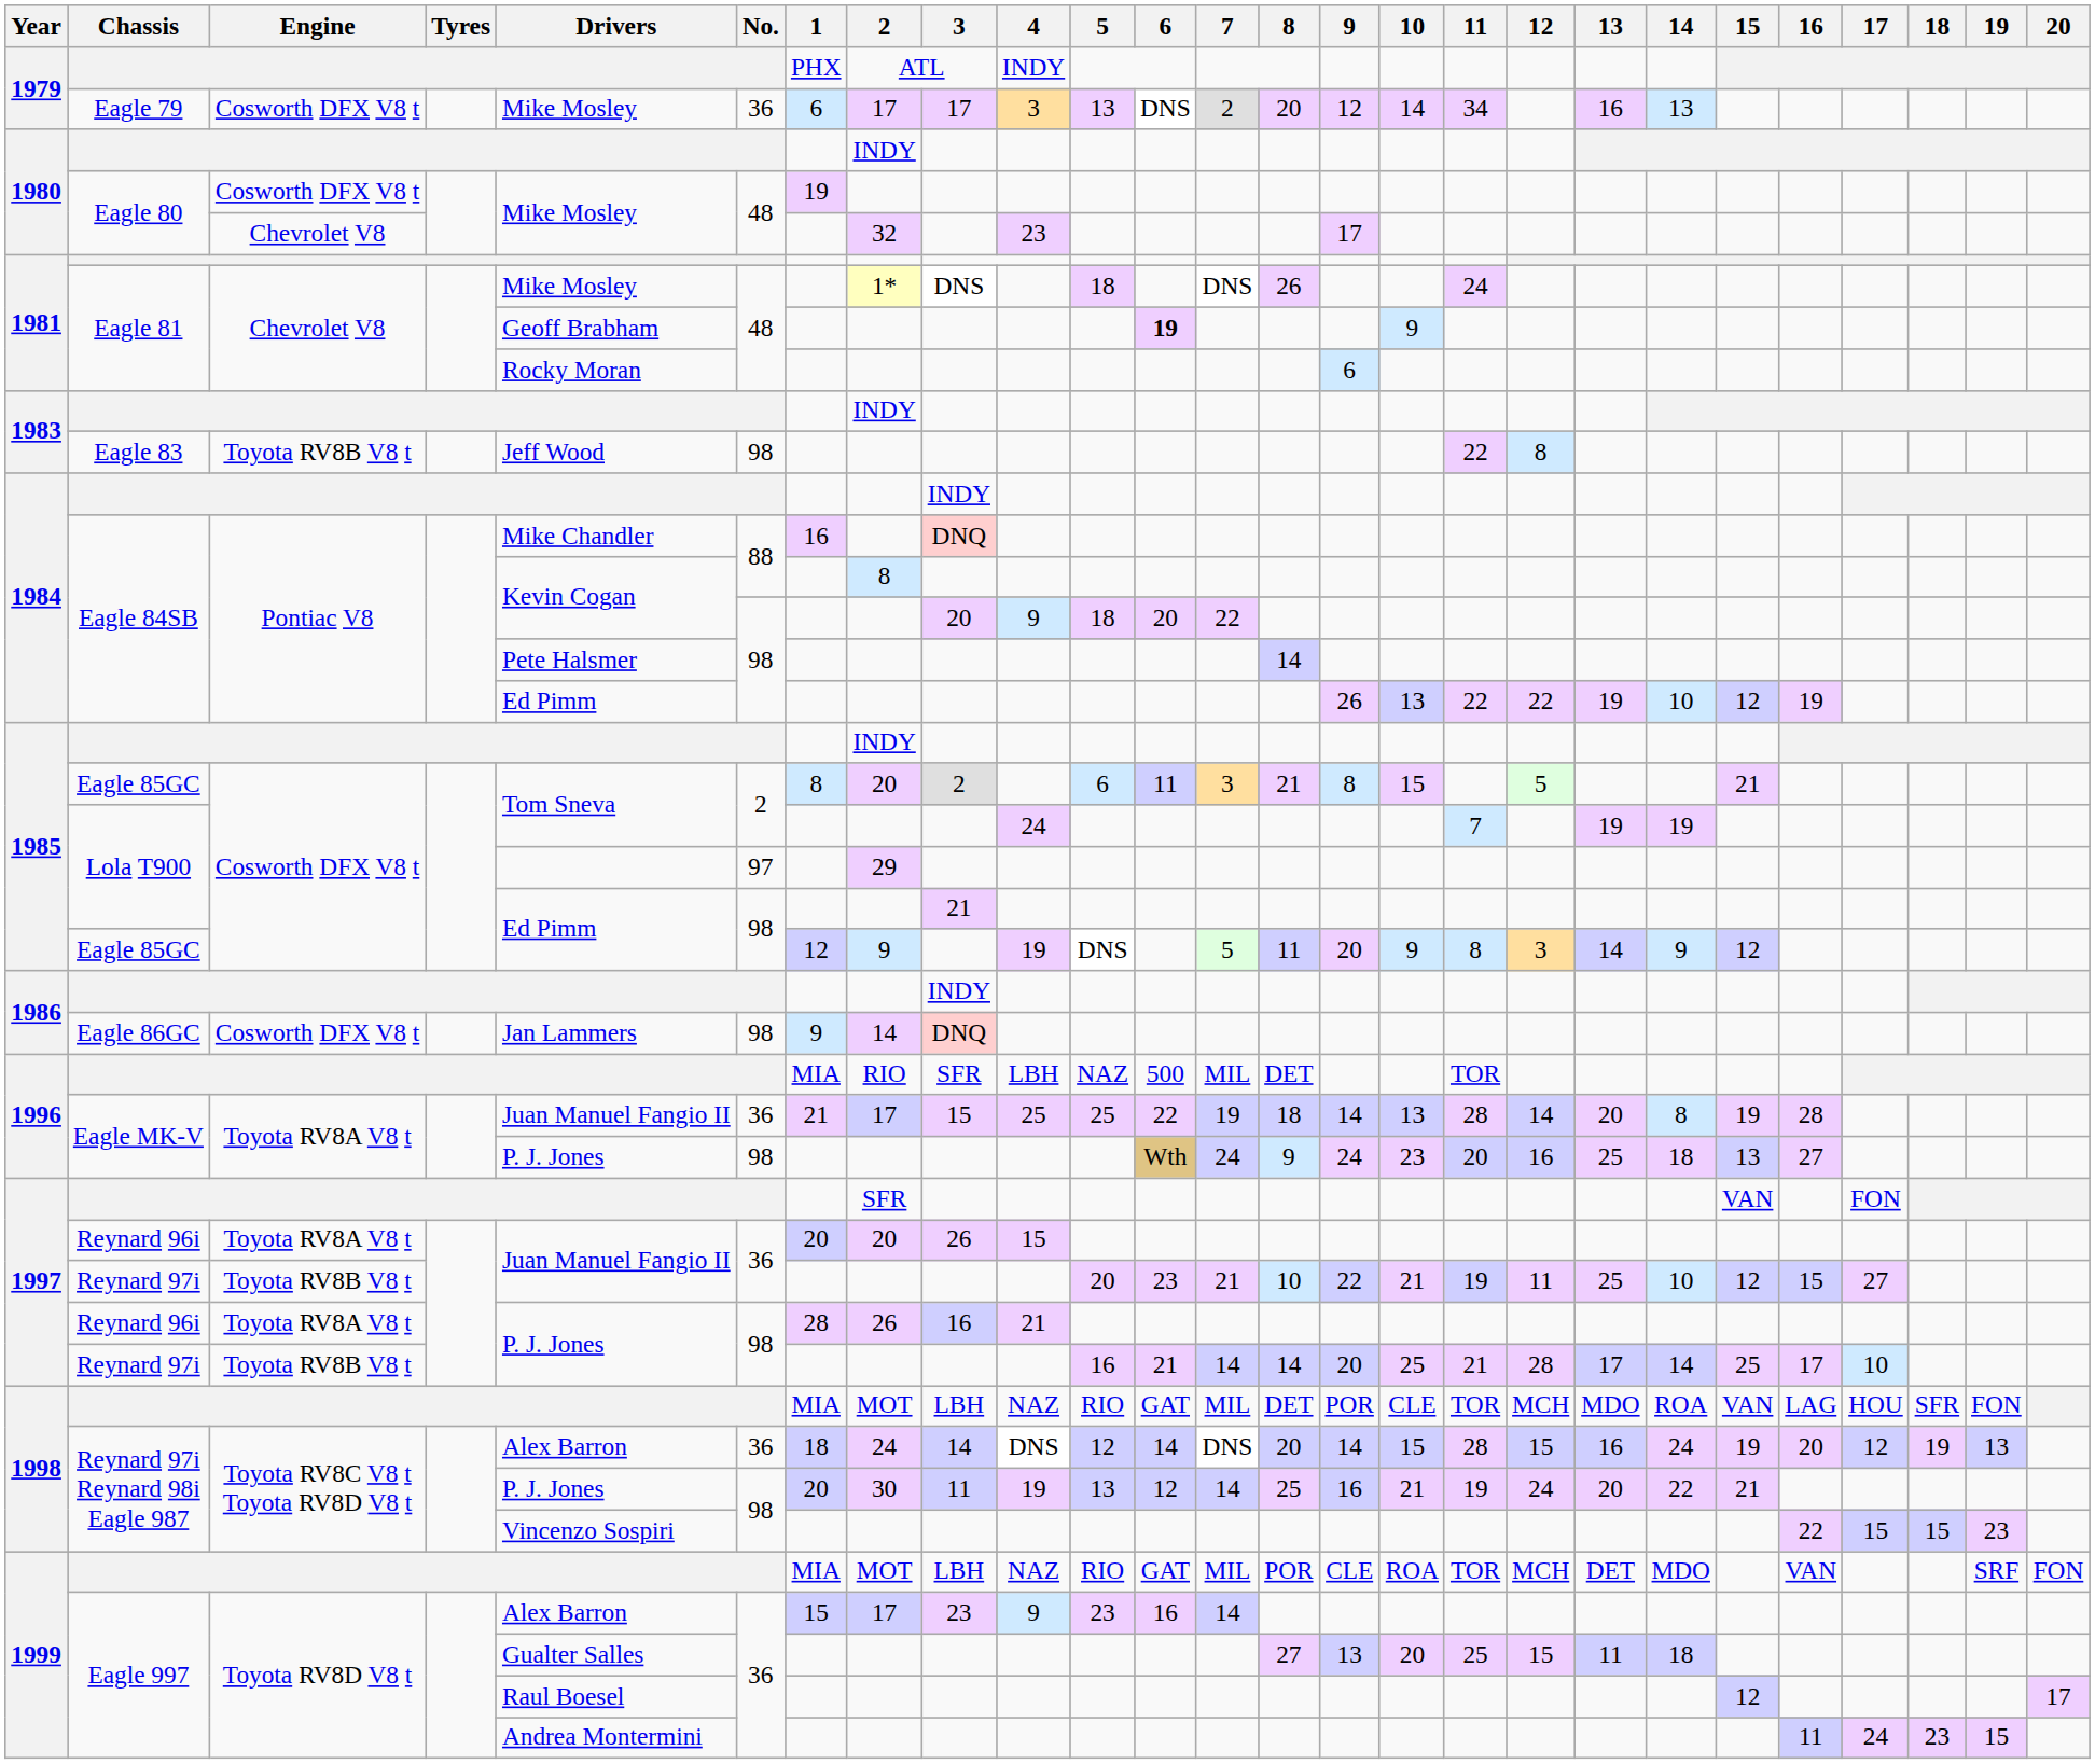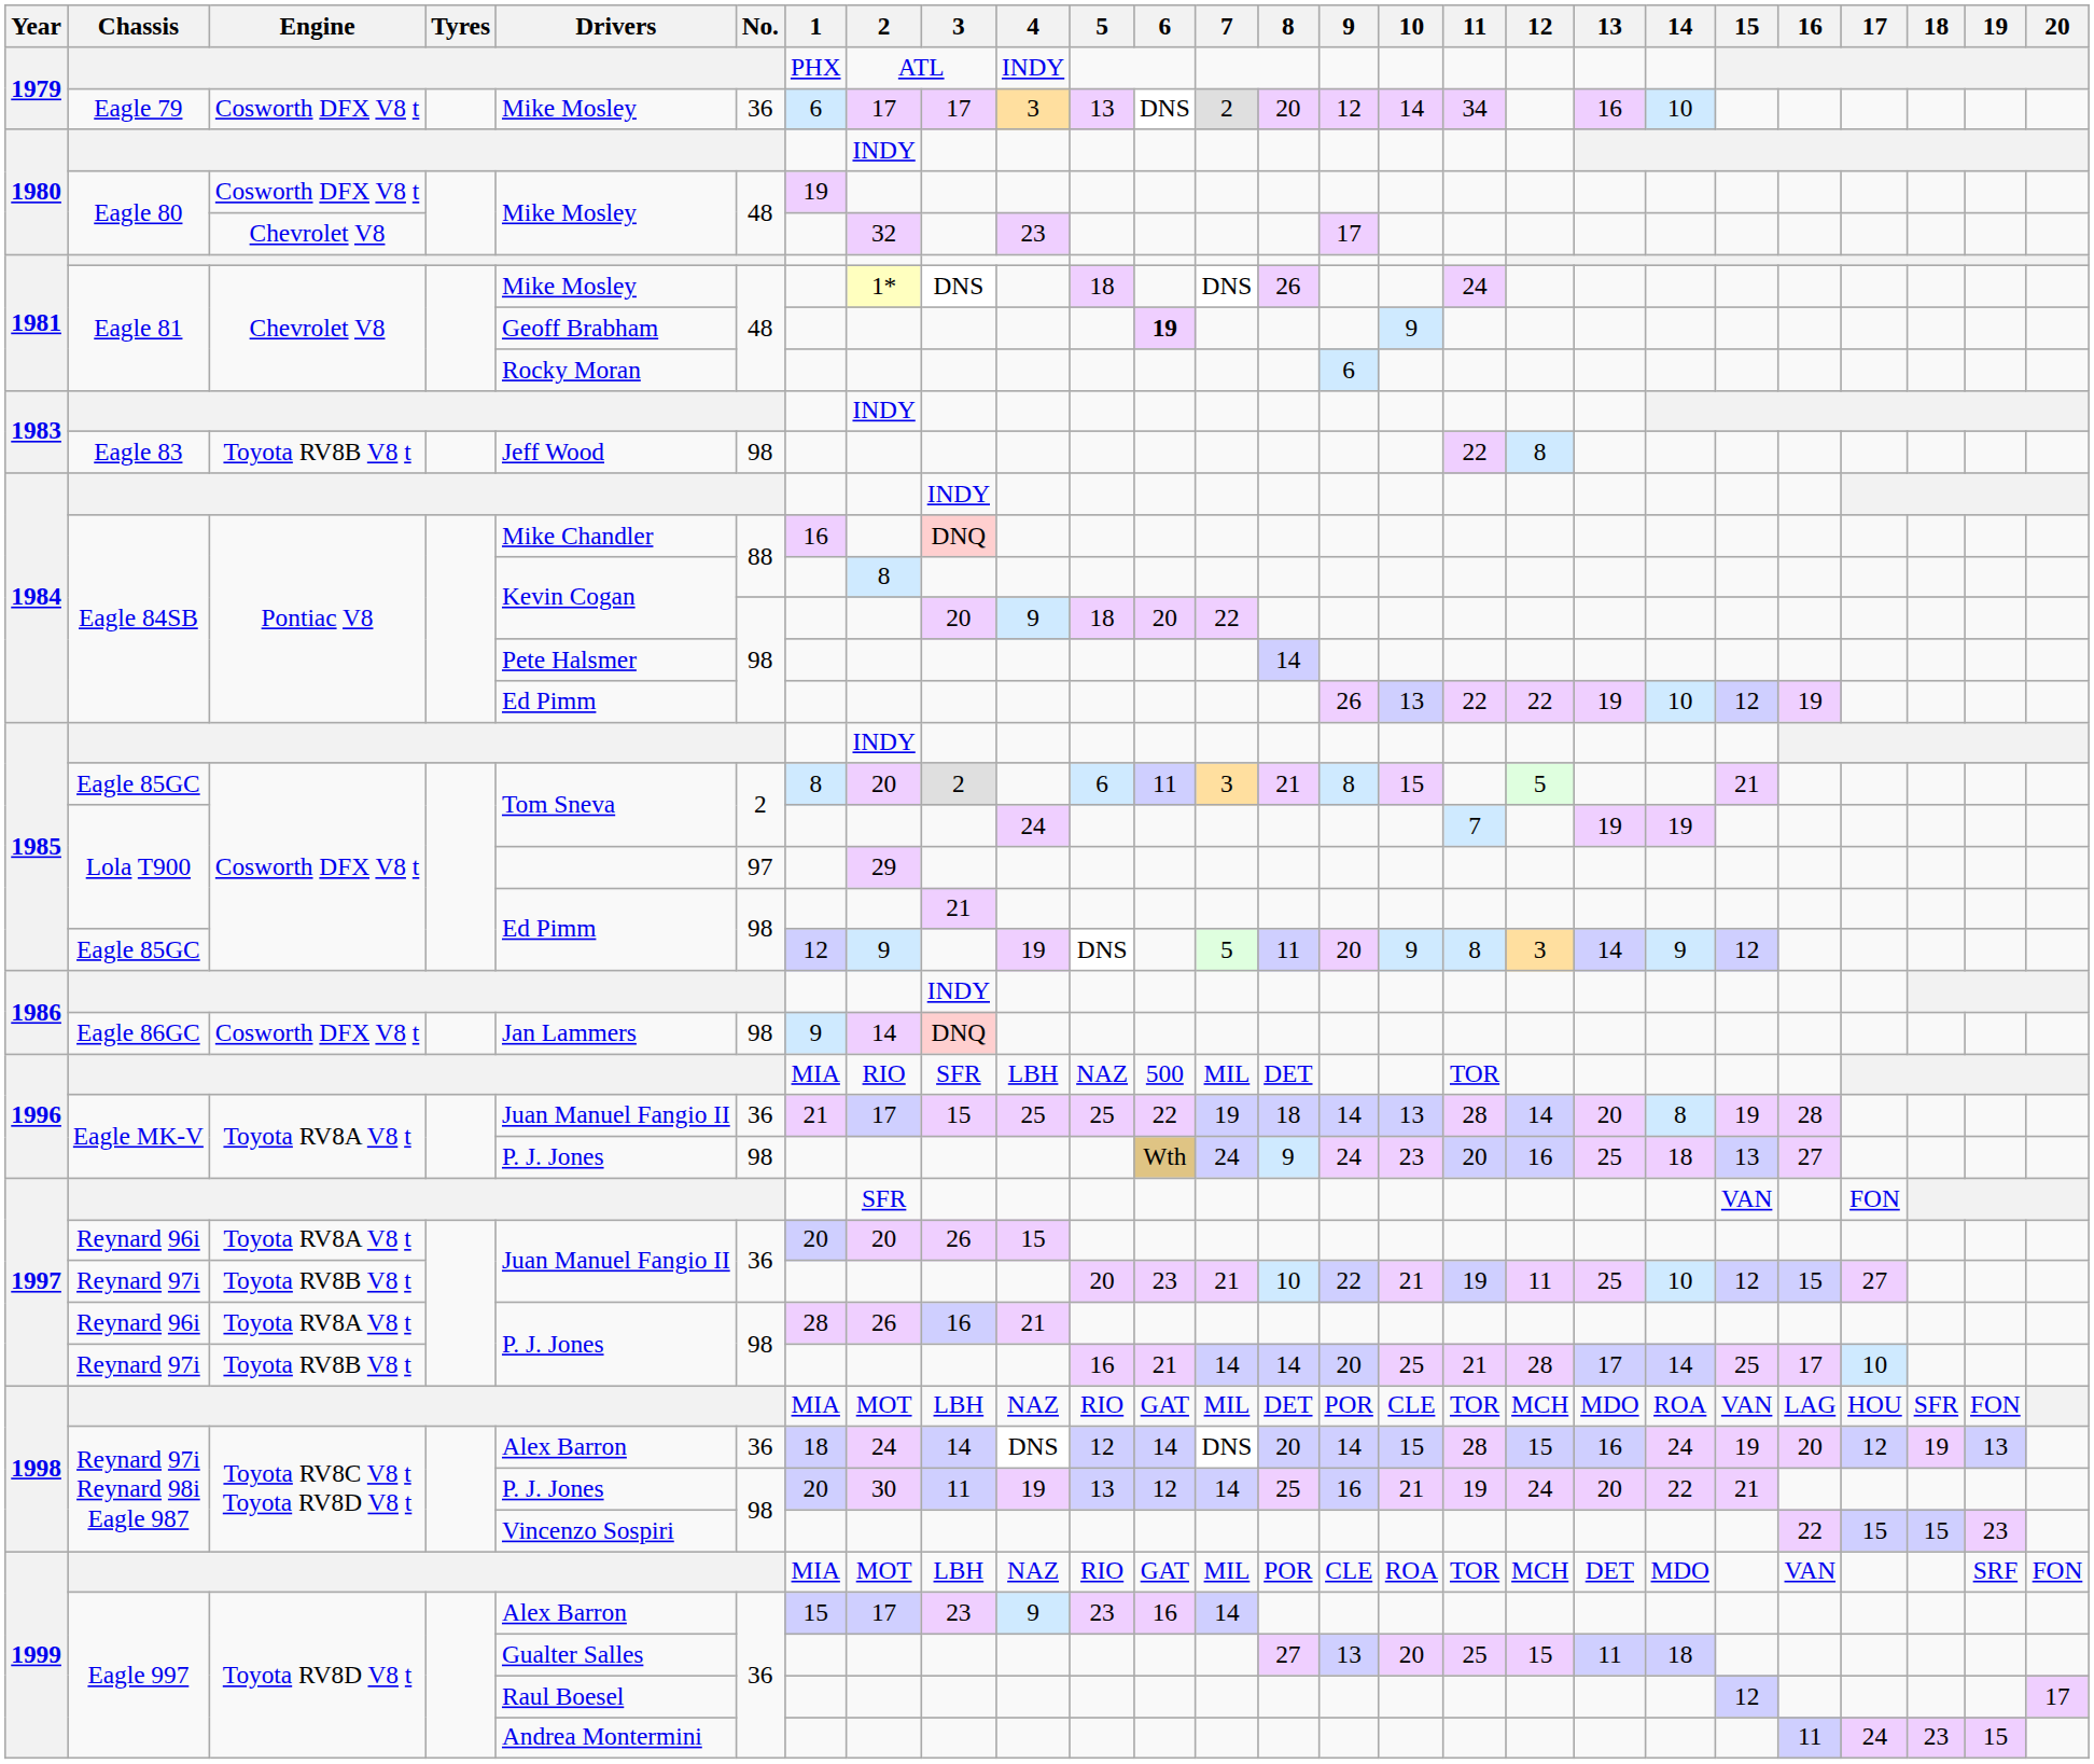Eagle 79 | 14: 13 -> 10
